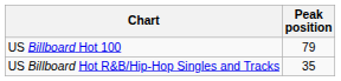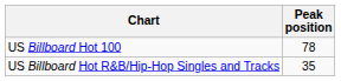US Billboard Hot 100 | Peak position: 79 -> 78
